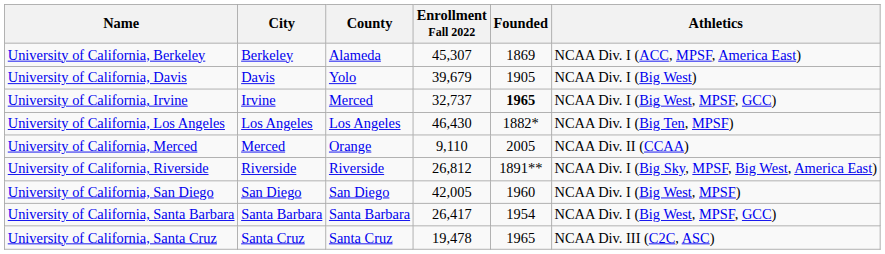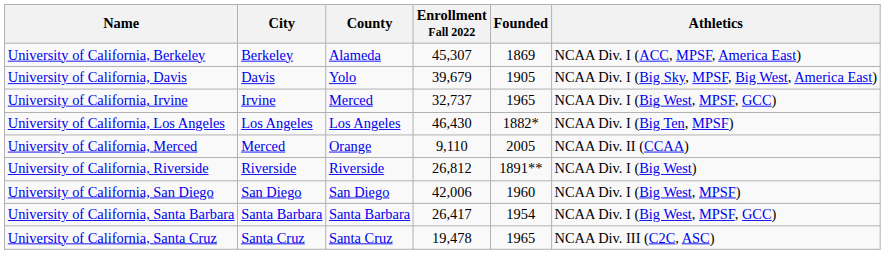University of California, Davis | Athletics: NCAA Div. I (Big West) -> NCAA Div. I (Big Sky, MPSF, Big West, America East)
University of California, Irvine | Founded: bold -> normal
University of California, Riverside | Athletics: NCAA Div. I (Big Sky, MPSF, Big West, America East) -> NCAA Div. I (Big West)
University of California, San Diego | Enrollment Fall 2022: 42,005 -> 42,006
